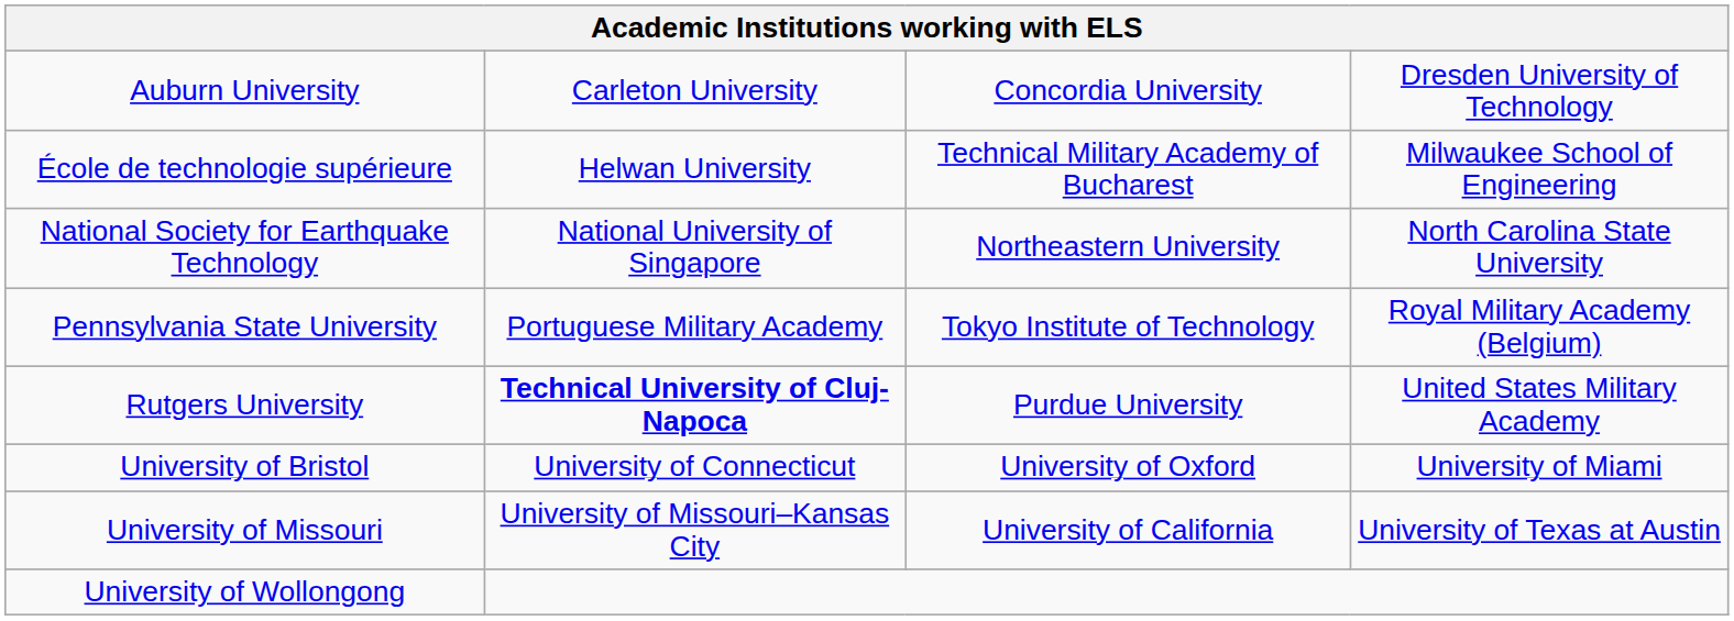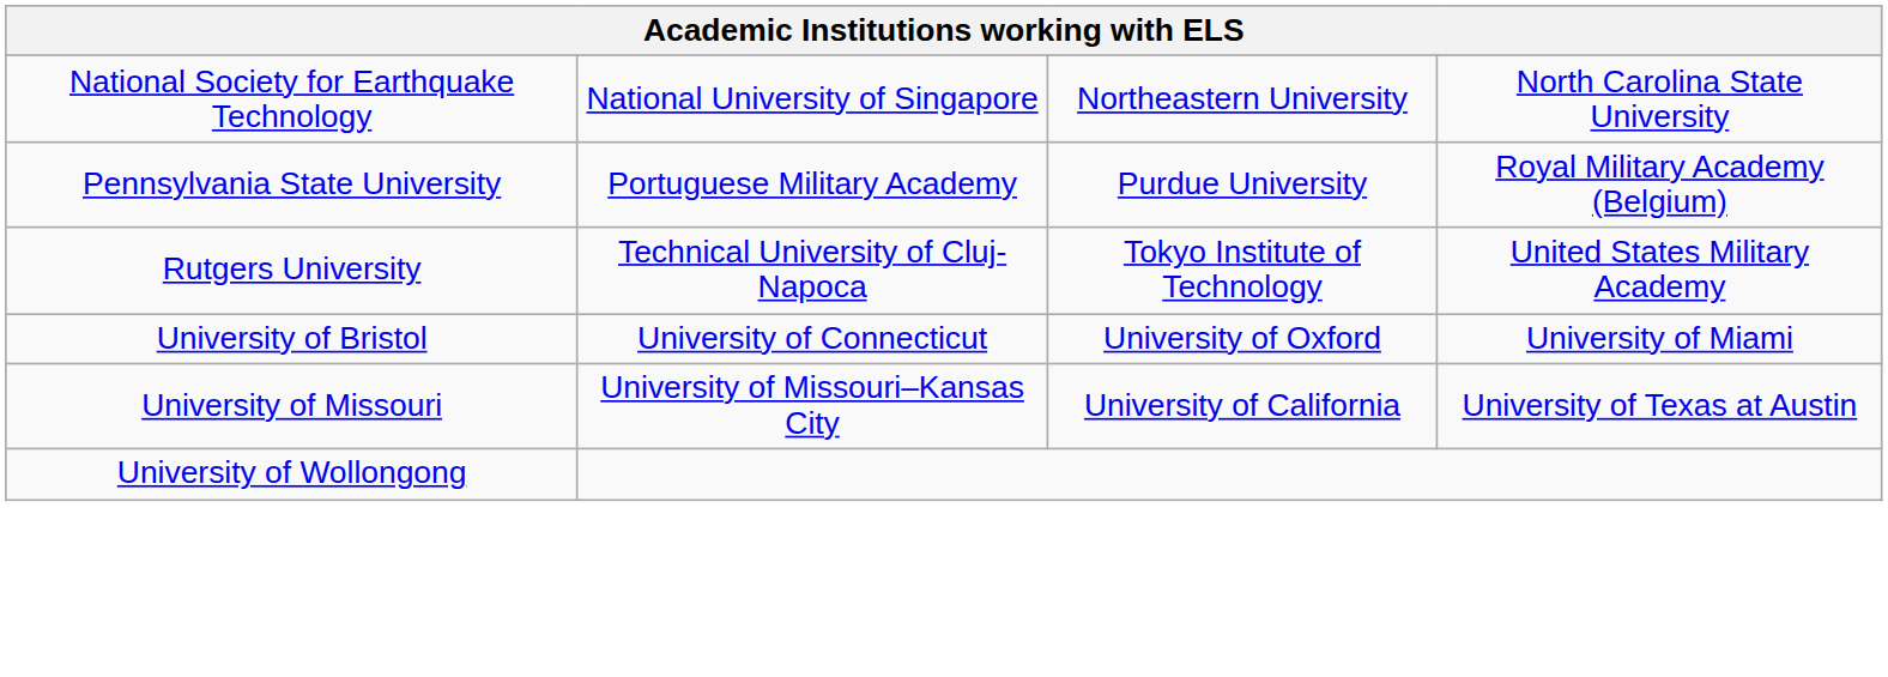- row: Auburn University | Carleton University | Concordia University | Dresden University of Technology
- row: École de technologie supérieure | Helwan University | Technical Military Academy of Bucharest | Milwaukee School of Engineering
Pennsylvania State University | column 3: Tokyo Institute of Technology -> Purdue University
Rutgers University | column 2: bold -> normal
Rutgers University | column 3: Purdue University -> Tokyo Institute of Technology
